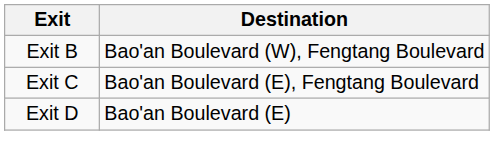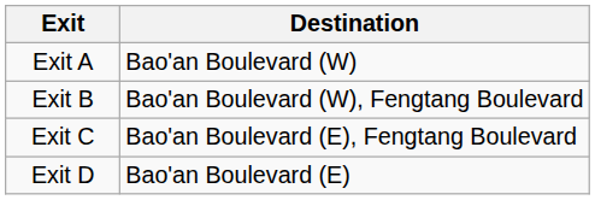+ row: Exit A | Bao'an Boulevard (W)
